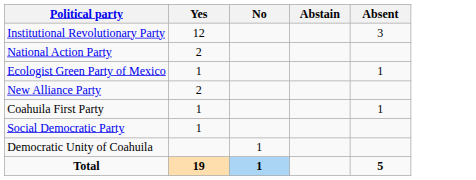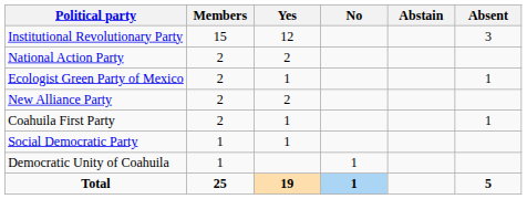+ column: Members | 15 | 2 | 2 | 2 | 2 | 1 | 1 | 25
